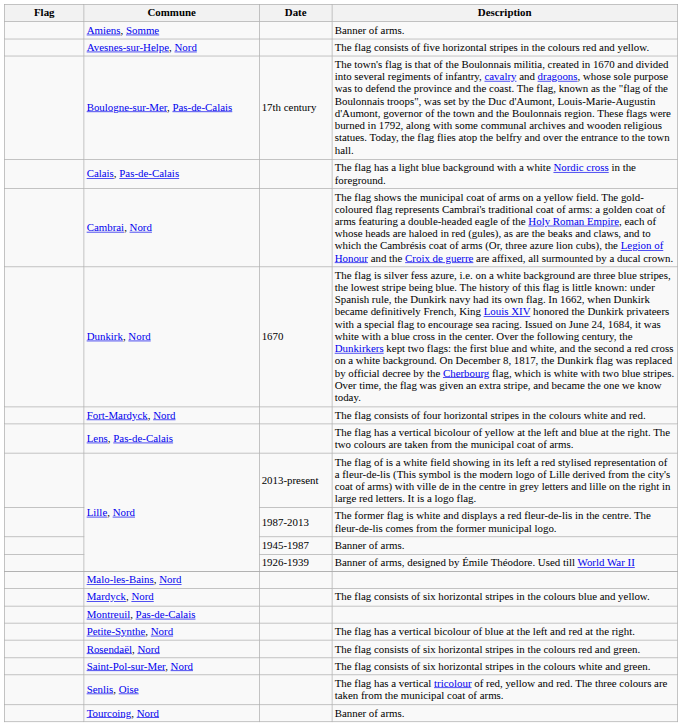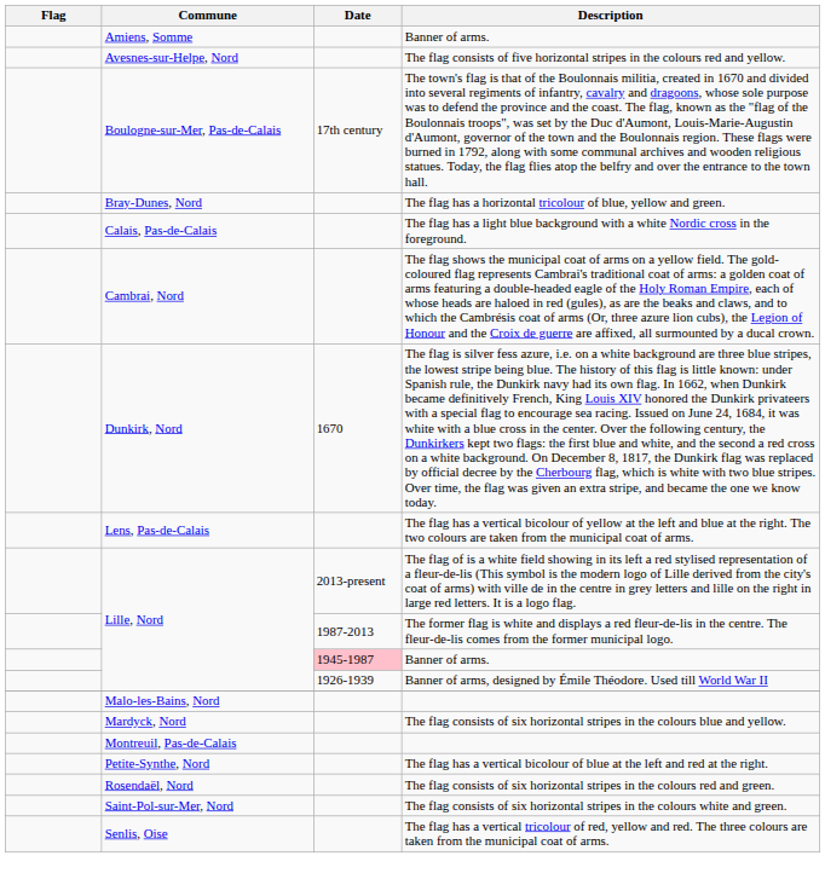+ row: Bray-Dunes, Nord | The flag has a horizontal tricolour of blue, yellow and green.
- row: Fort-Mardyck, Nord | The flag consists of four horizontal stripes in the colours white and red.
Lille, Nord / Banner of arms. | Date: no background -> pink background
- row: Tourcoing, Nord | Banner of arms.
